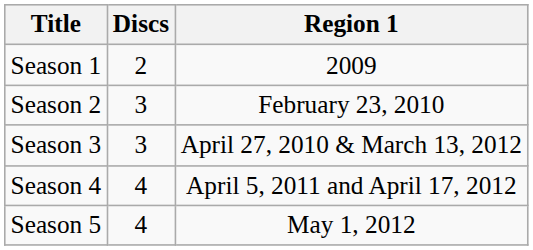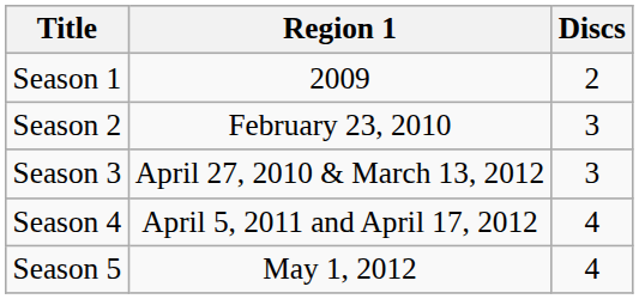columns swapped: Region 1 <-> Discs
